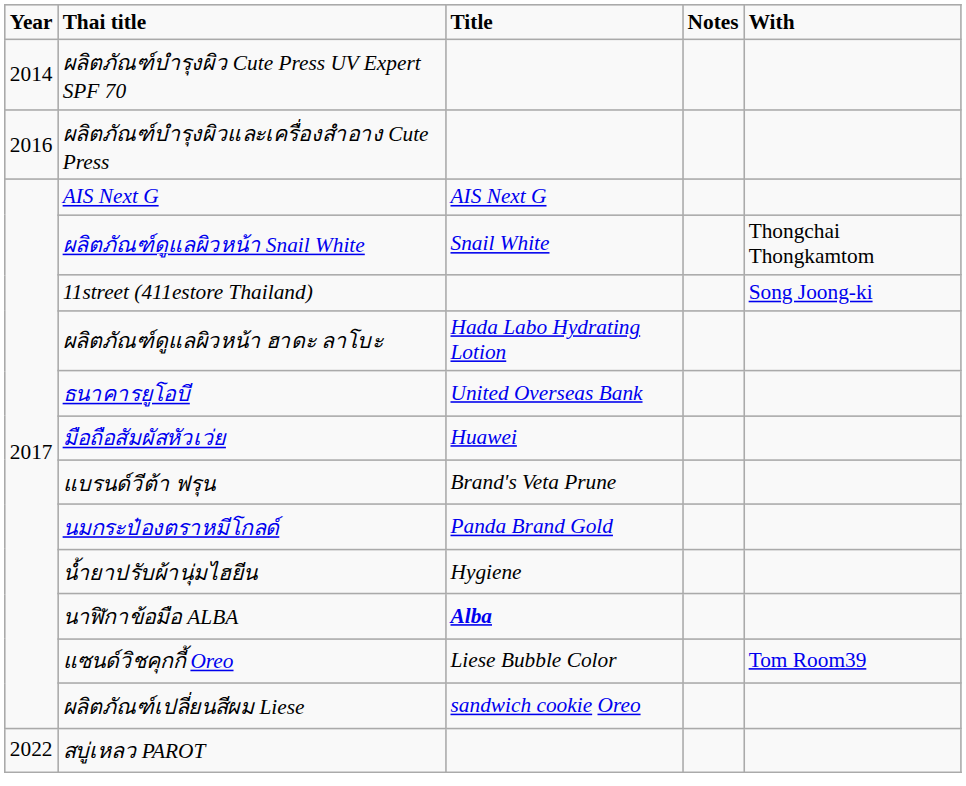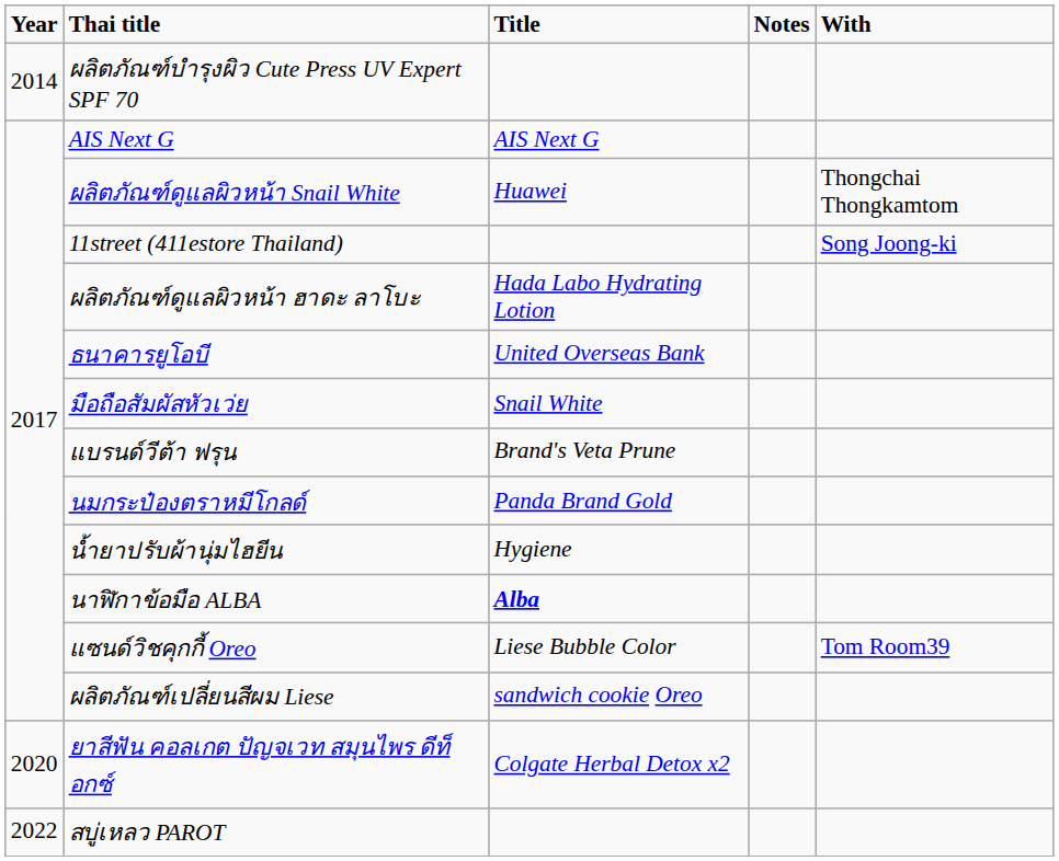- row: 2016 | ผลิตภัณฑ์บำรุงผิวและเครื่องสำอาง Cute Press
ผลิตภัณฑ์ดูแลผิวหน้า Snail White | Title: Snail White -> Huawei
มือถือสัมผัสหัวเว่ย | Title: Huawei -> Snail White
+ row: 2020 | ยาสีฟัน คอลเกต ปัญจเวท สมุนไพร ดีท็อกซ์ | Colgate Herbal Detox x2
